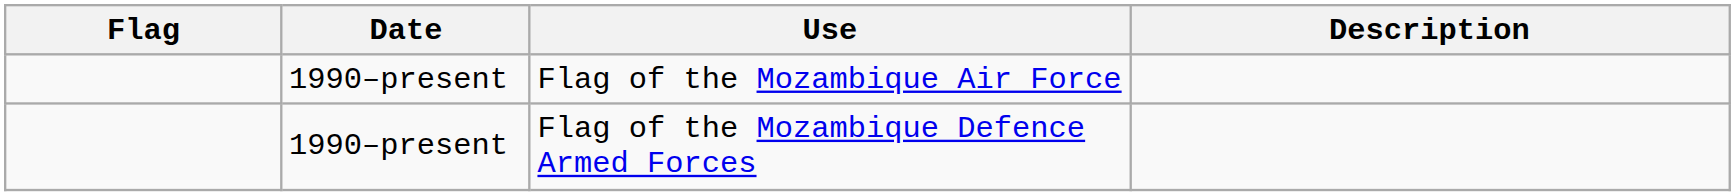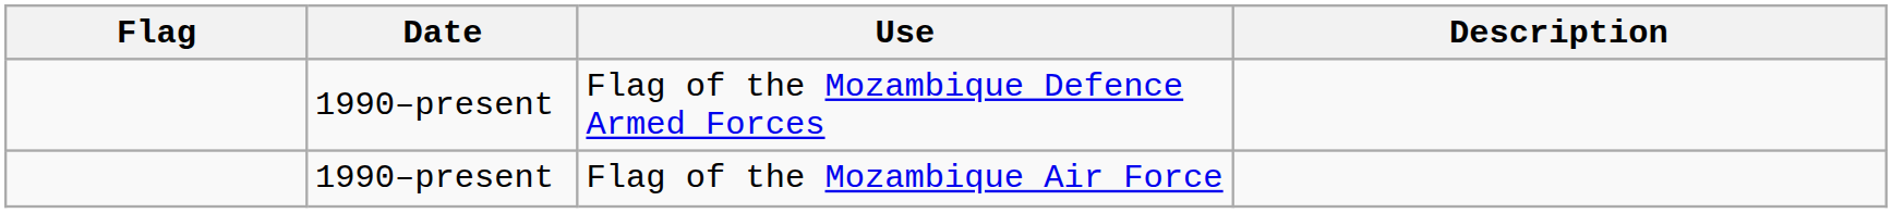rows swapped: Flag of the Mozambique Defence Armed Forces <-> Flag of the Mozambique Air Force
